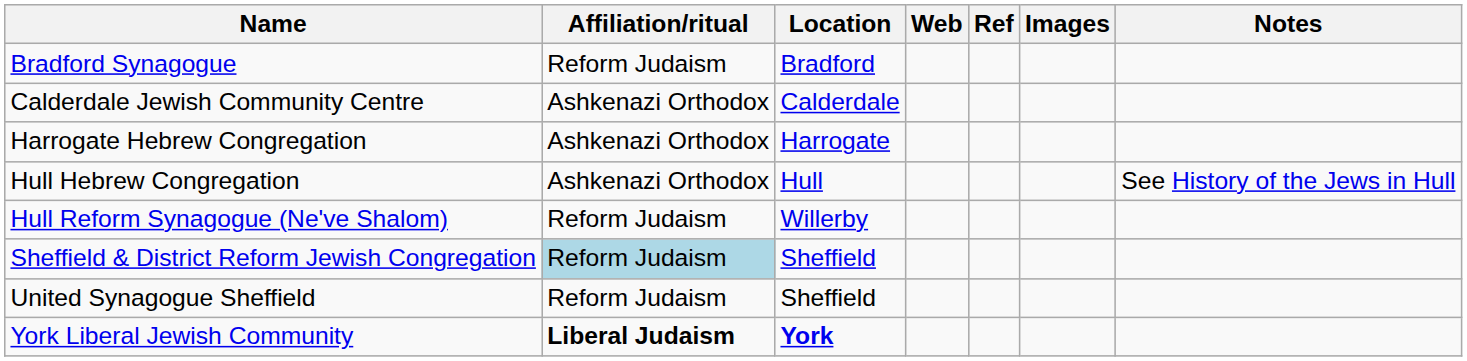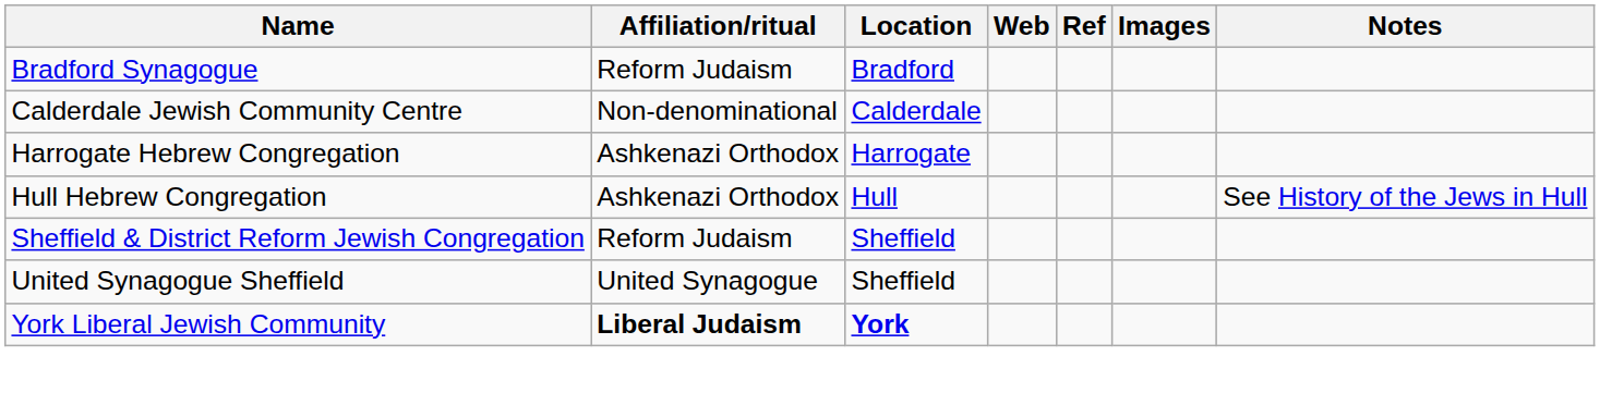Calderdale Jewish Community Centre | Affiliation/ritual: Ashkenazi Orthodox -> Non-denominational
- row: Hull Reform Synagogue (Ne've Shalom) | Reform Judaism | Willerby
Sheffield & District Reform Jewish Congregation | Affiliation/ritual: lightblue background -> no background
United Synagogue Sheffield | Affiliation/ritual: Reform Judaism -> United Synagogue
